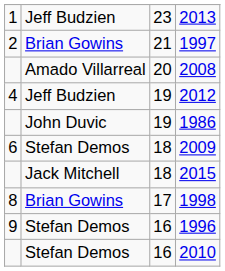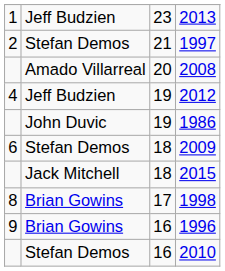1997 | column 2: Brian Gowins -> Stefan Demos
1996 | column 2: Stefan Demos -> Brian Gowins
